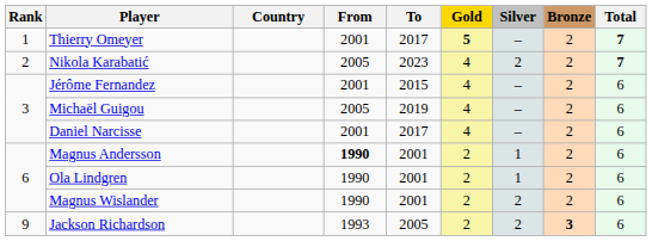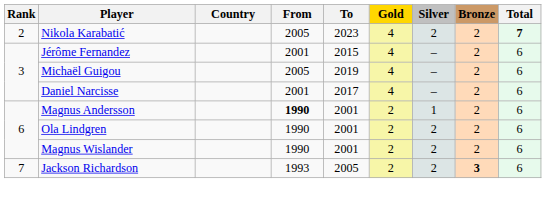- row: 1 | Thierry Omeyer | 2001 | 2017 | 5 | – | 2 | 7
Ola Lindgren | Silver: 1 -> 2
Jackson Richardson | Rank: 9 -> 7
